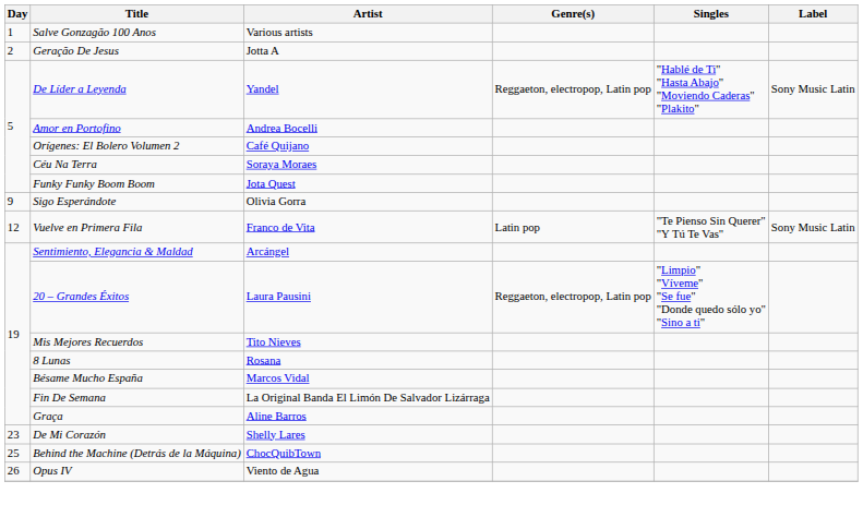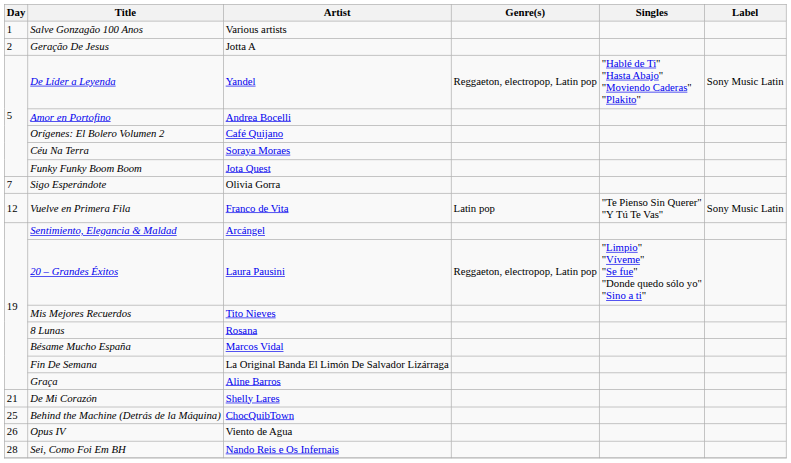Sigo Esperándote | Day: 9 -> 7
De Mi Corazón | Day: 23 -> 21
+ row: 28 | Sei, Como Foi Em BH | Nando Reis e Os Infernais
